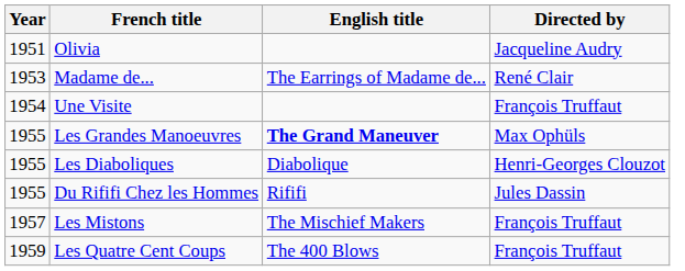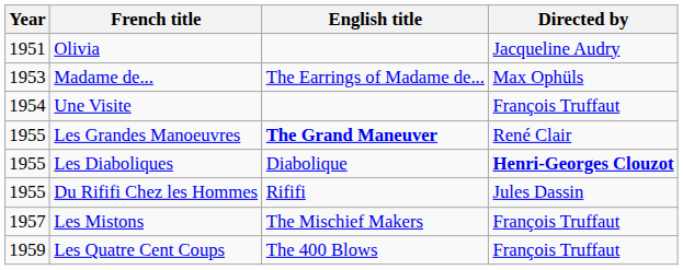Madame de... | Directed by: René Clair -> Max Ophüls
Les Grandes Manoeuvres | Directed by: Max Ophüls -> René Clair
Les Diaboliques | Directed by: normal -> bold
